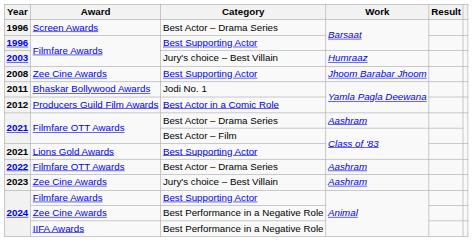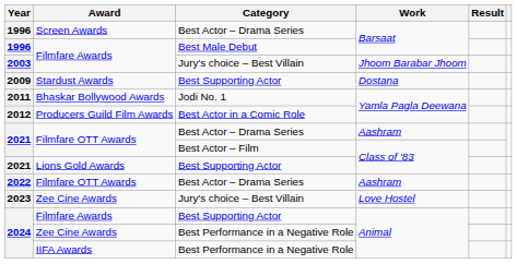1996 / Filmfare Awards | Category: Best Supporting Actor -> Best Male Debut
2003 | Work: Humraaz -> Jhoom Barabar Jhoom
- row: 2008 | Zee Cine Awards | Best Supporting Actor | Jhoom Barabar Jhoom
+ row: 2009 | Stardust Awards | Best Supporting Actor | Dostana
2023 | Work: Aashram -> Love Hostel
